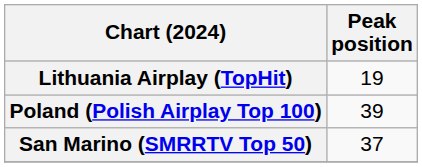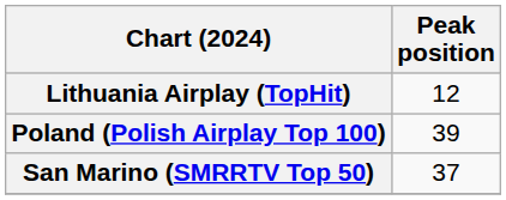Lithuania Airplay (TopHit) | Peak position: 19 -> 12
